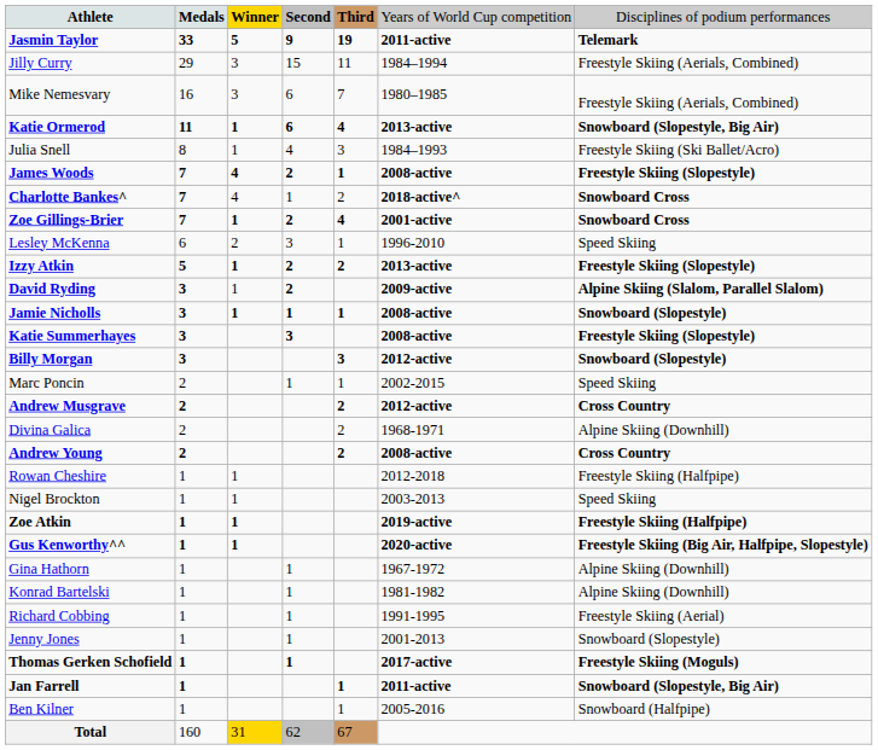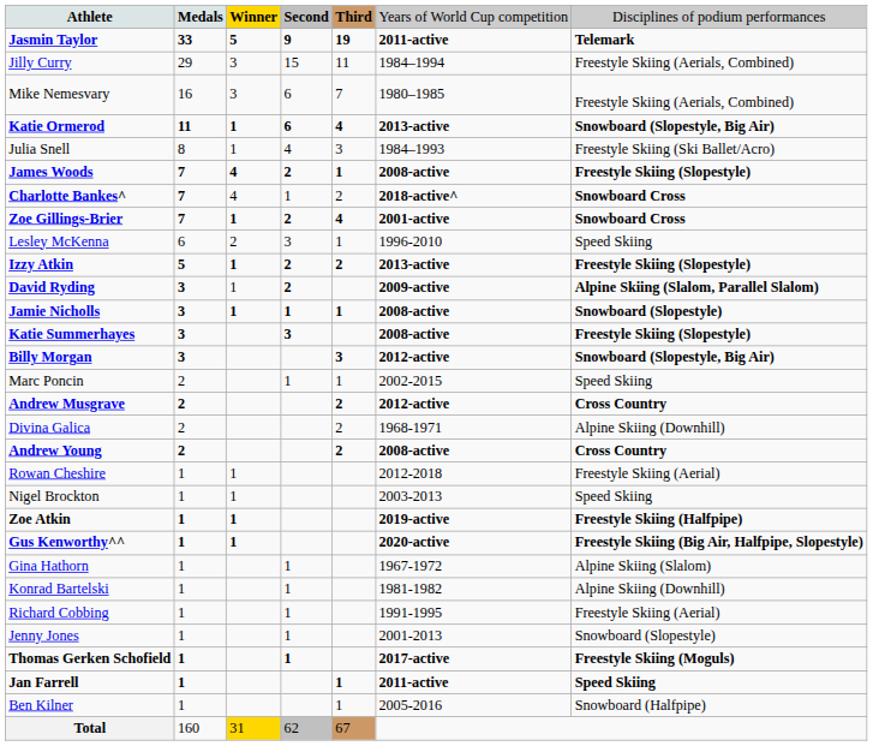Billy Morgan | column 7: Snowboard (Slopestyle) -> Snowboard (Slopestyle, Big Air)
Rowan Cheshire | column 7: Freestyle Skiing (Halfpipe) -> Freestyle Skiing (Aerial)
Gina Hathorn | column 7: Alpine Skiing (Downhill) -> Alpine Skiing (Slalom)
Jan Farrell | column 7: Snowboard (Slopestyle, Big Air) -> Speed Skiing
